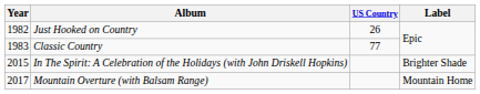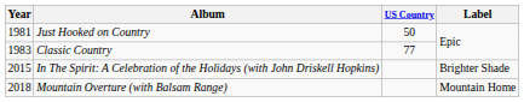Just Hooked on Country | Year: 1982 -> 1981
Just Hooked on Country | US Country: 26 -> 50
Mountain Overture (with Balsam Range) | Year: 2017 -> 2018
